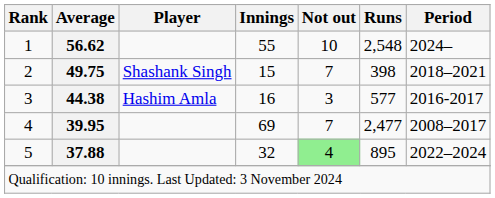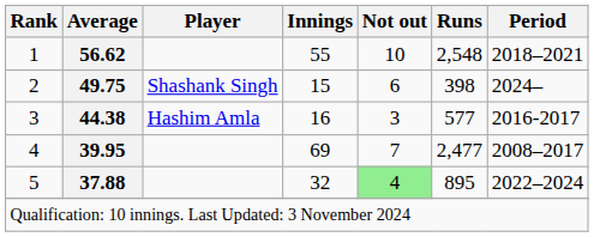1 | Period: 2024– -> 2018–2021
2 | Not out: 7 -> 6
2 | Period: 2018–2021 -> 2024–
